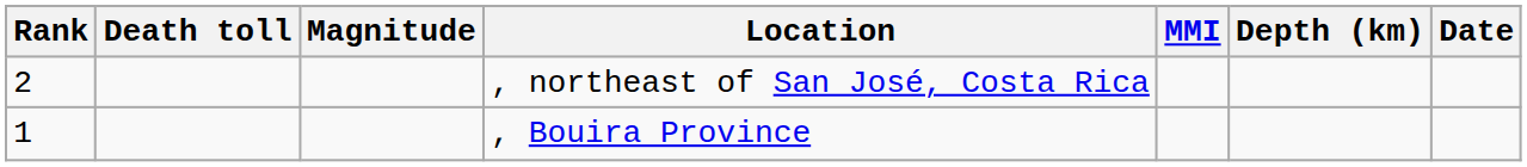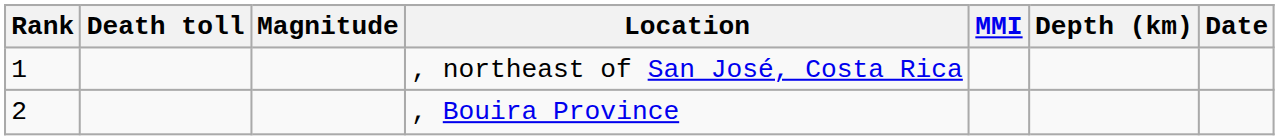, northeast of San José, Costa Rica | Rank: 2 -> 1
, Bouira Province | Rank: 1 -> 2
